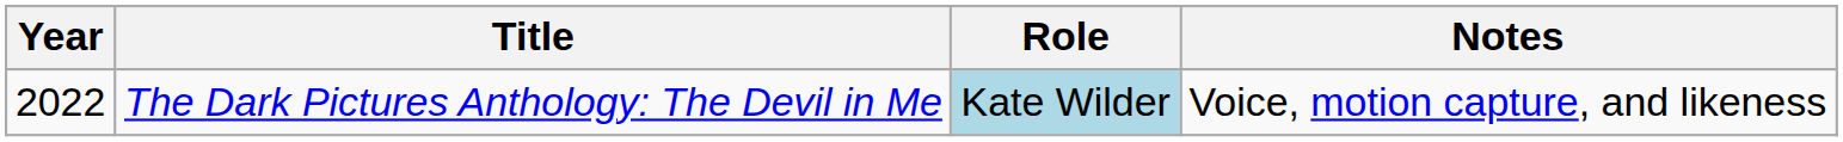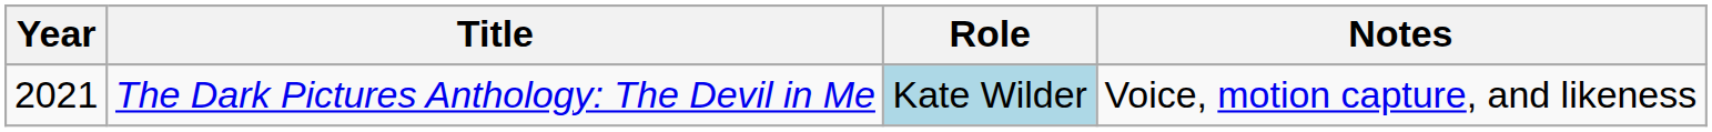The Dark Pictures Anthology: The Devil in Me | Year: 2022 -> 2021
